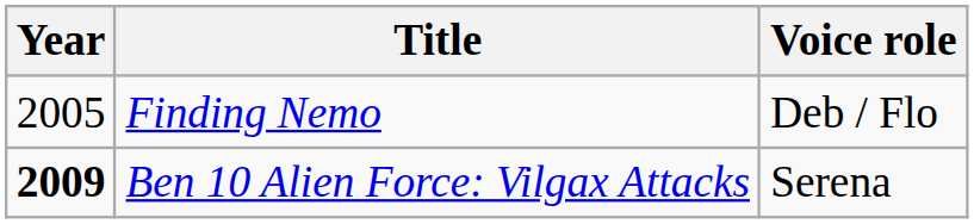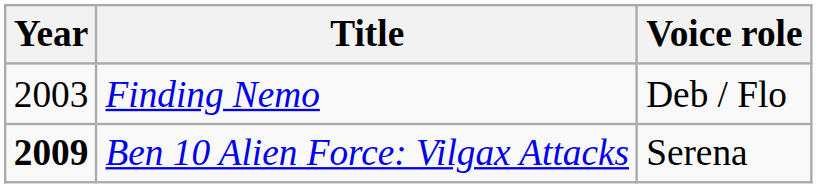Finding Nemo | Year: 2005 -> 2003
